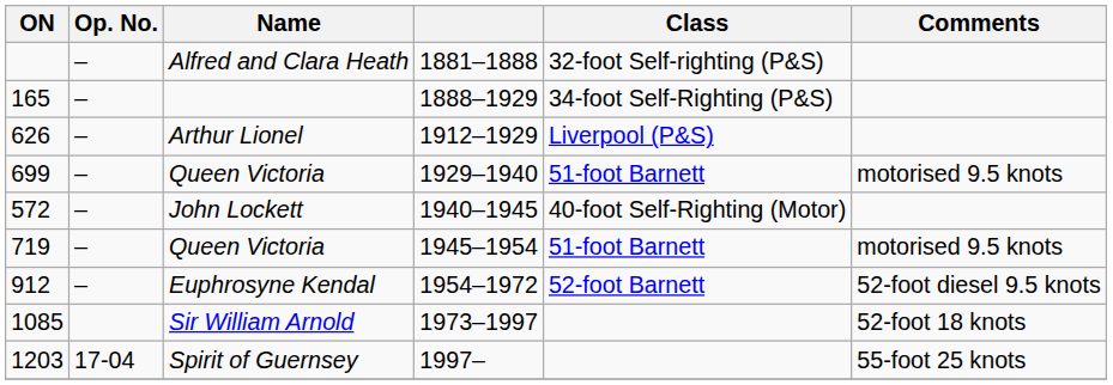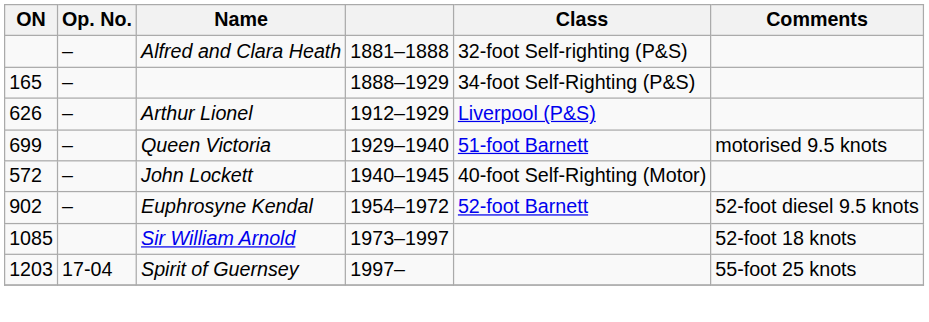- row: 719 | – | Queen Victoria | 1945–1954 | 51-foot Barnett | motorised 9.5 knots
1954–1972 | ON: 912 -> 902
